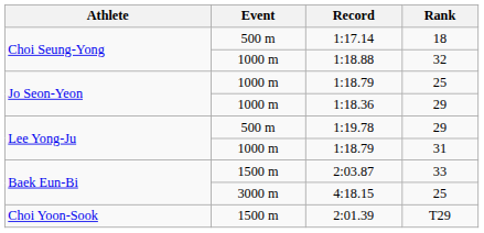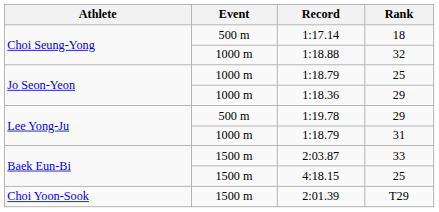4:18.15 | Event: 3000 m -> 1500 m
